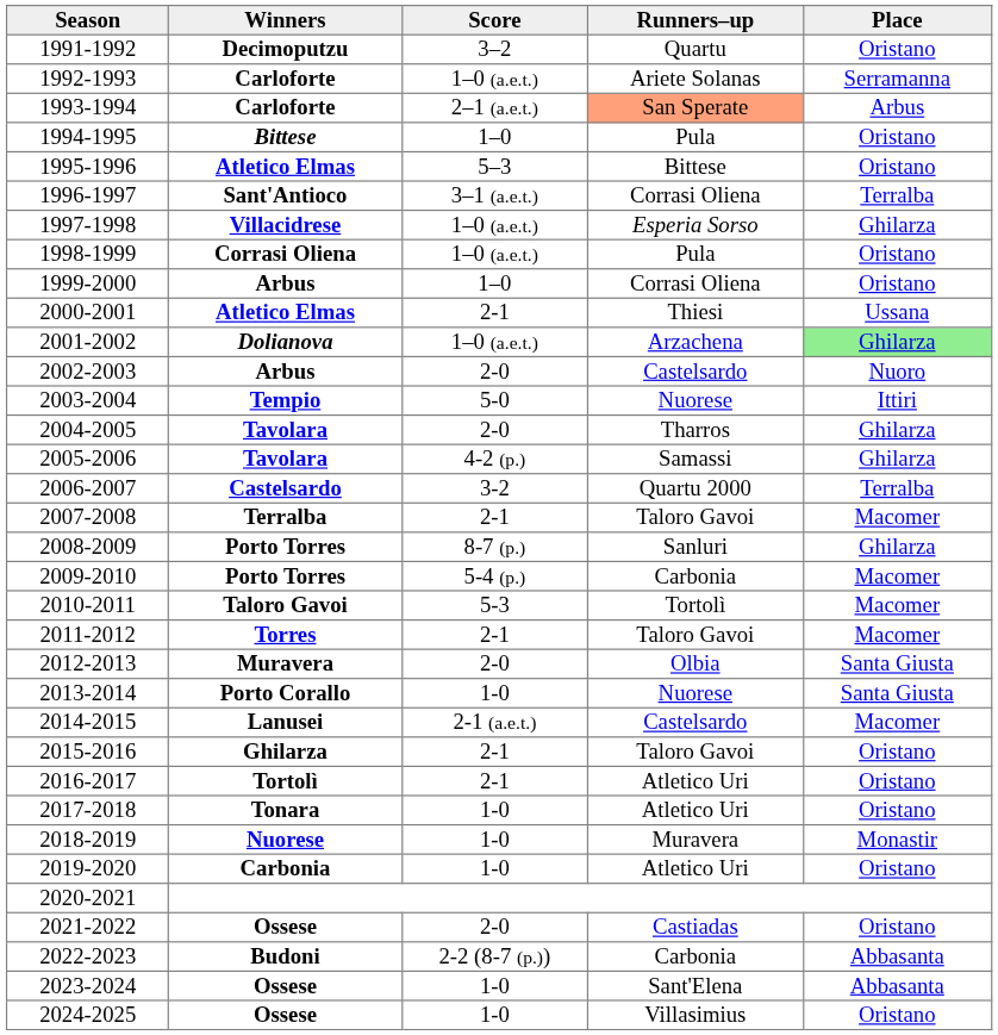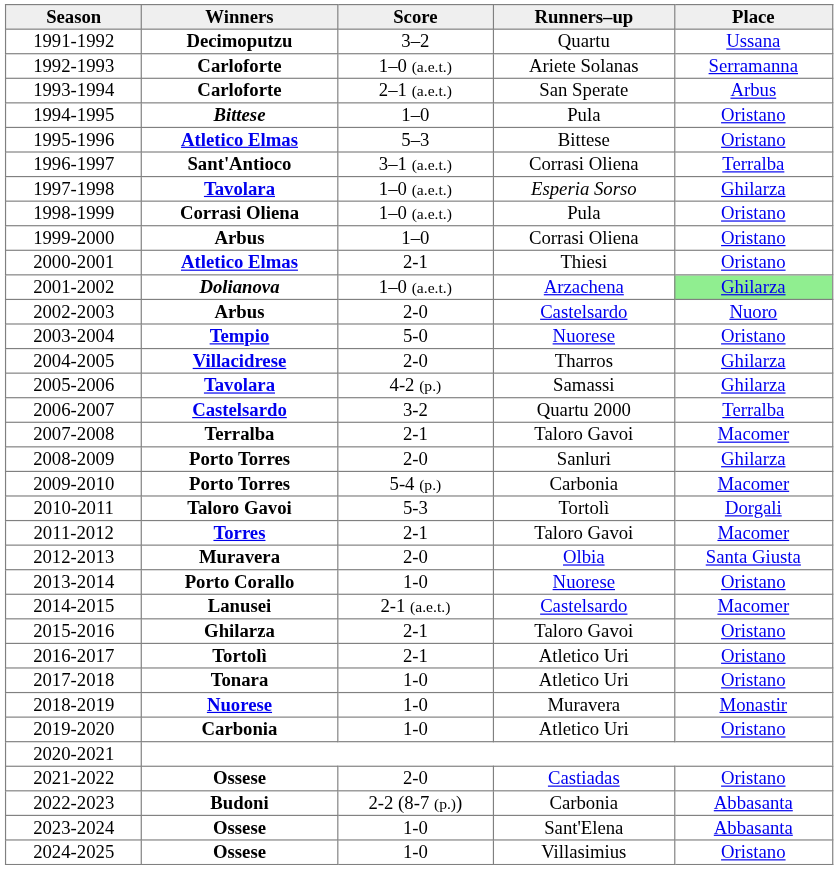1991-1992 | Place: Oristano -> Ussana
1993-1994 | Runners–up: lightsalmon background -> no background
1997-1998 | Winners: Villacidrese -> Tavolara
2000-2001 | Place: Ussana -> Oristano
2003-2004 | Place: Ittiri -> Oristano
2004-2005 | Winners: Tavolara -> Villacidrese
2008-2009 | Score: 8-7 (p.) -> 2-0
2010-2011 | Place: Macomer -> Dorgali
2013-2014 | Place: Santa Giusta -> Oristano
